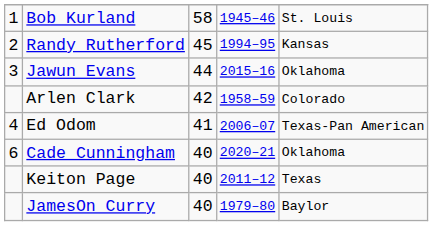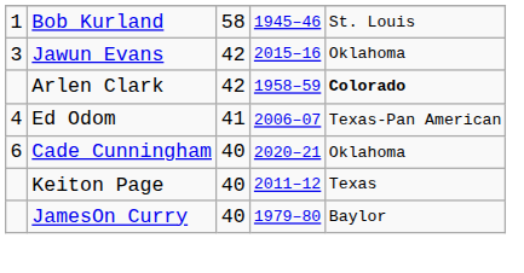- row: 2 | Randy Rutherford | 45 | 1994–95 | Kansas
Jawun Evans | column 3: 44 -> 42
Arlen Clark | column 5: normal -> bold
